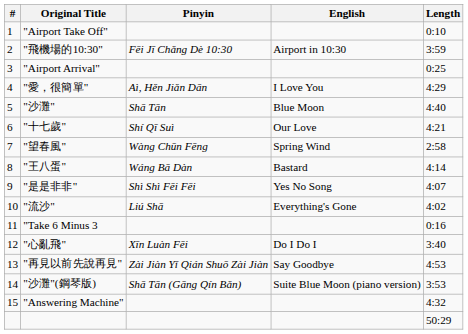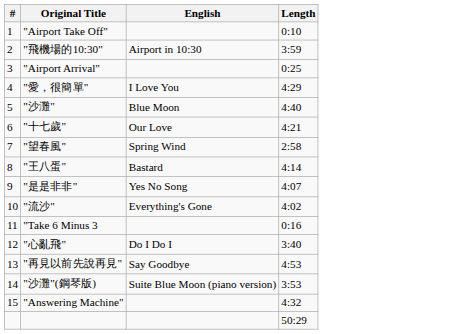- column: Pinyin | Fēi Jī Chǎng Dè 10:30 | Aì, Hěn Jiǎn Dān | Shā Tān | Shí Qī Suì | Wàng Chūn Fēng | Wáng Bā Dàn | Shì Shì Fēi Fēi | Liú Shā | Xīn Luàn Fēi | Zài Jiàn Yǐ Qián Shuō Zài Jiàn | Shā Tān (Gāng Qín Bǎn)
